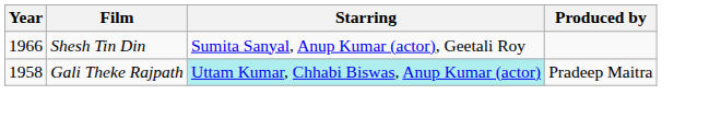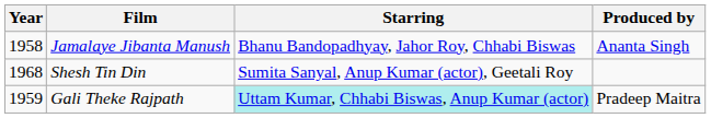+ row: 1958 | Jamalaye Jibanta Manush | Bhanu Bandopadhyay, Jahor Roy, Chhabi Biswas | Ananta Singh
Shesh Tin Din | Year: 1966 -> 1968
Gali Theke Rajpath | Year: 1958 -> 1959
